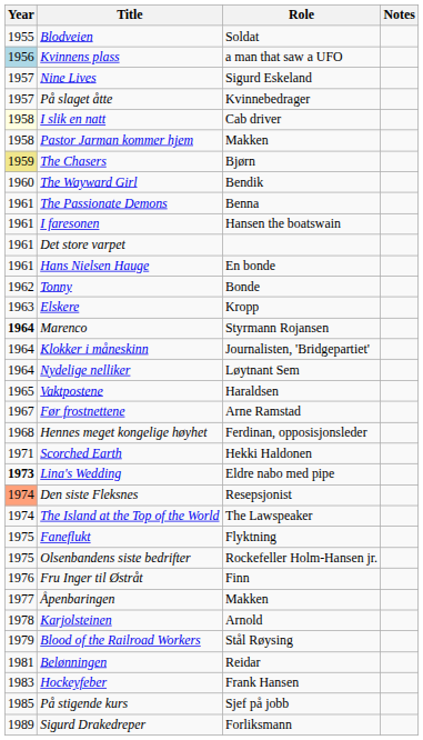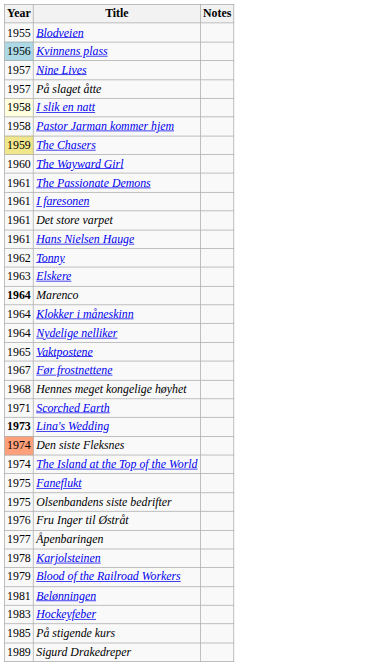- column: Role | Soldat | a man that saw a UFO | Sigurd Eskeland | Kvinnebedrager | Cab driver | Makken | Bjørn | Bendik | Benna | Hansen the boatswain | En bonde | Bonde | Kropp | Styrmann Rojansen | Journalisten, 'Bridgepartiet' | Løytnant Sem | Haraldsen | Arne Ramstad | Ferdinan, opposisjonsleder | Hekki Haldonen | Eldre nabo med pipe | Resepsjonist | The Lawspeaker | Flyktning | Rockefeller Holm-Hansen jr. | Finn | Makken | Arnold | Stål Røysing | Reidar | Frank Hansen | Sjef på jobb | Forliksmann
